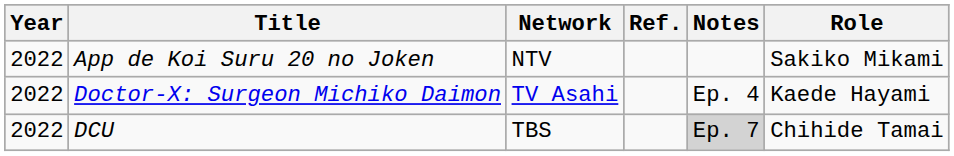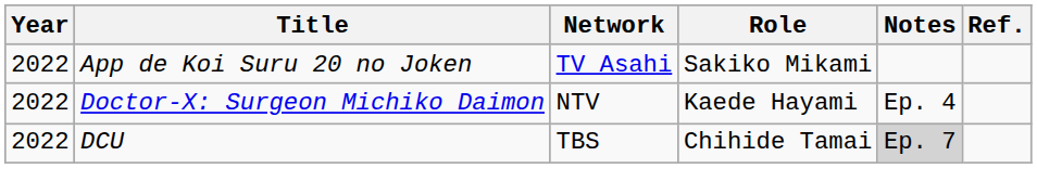columns swapped: Role <-> Ref.
App de Koi Suru 20 no Joken | Network: NTV -> TV Asahi
Doctor-X: Surgeon Michiko Daimon | Network: TV Asahi -> NTV
